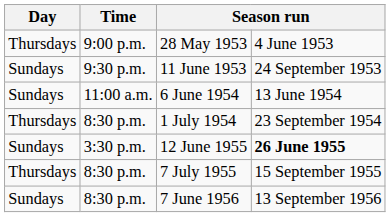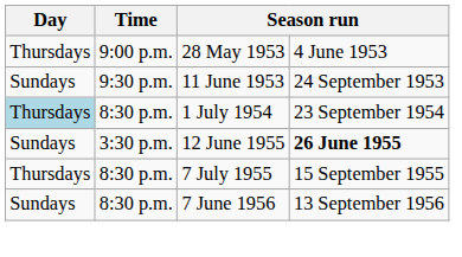- row: Sundays | 11:00 a.m. | 6 June 1954 | 13 June 1954
1 July 1954 | Day: no background -> lightblue background
